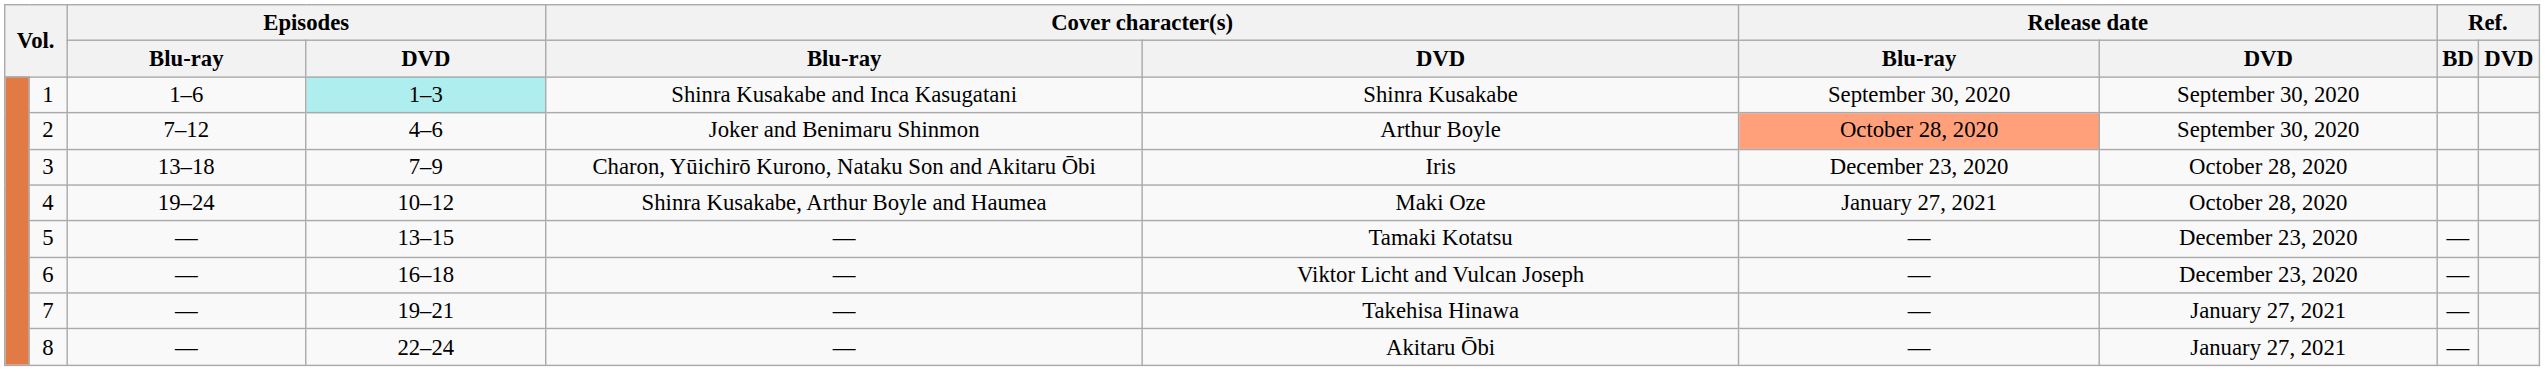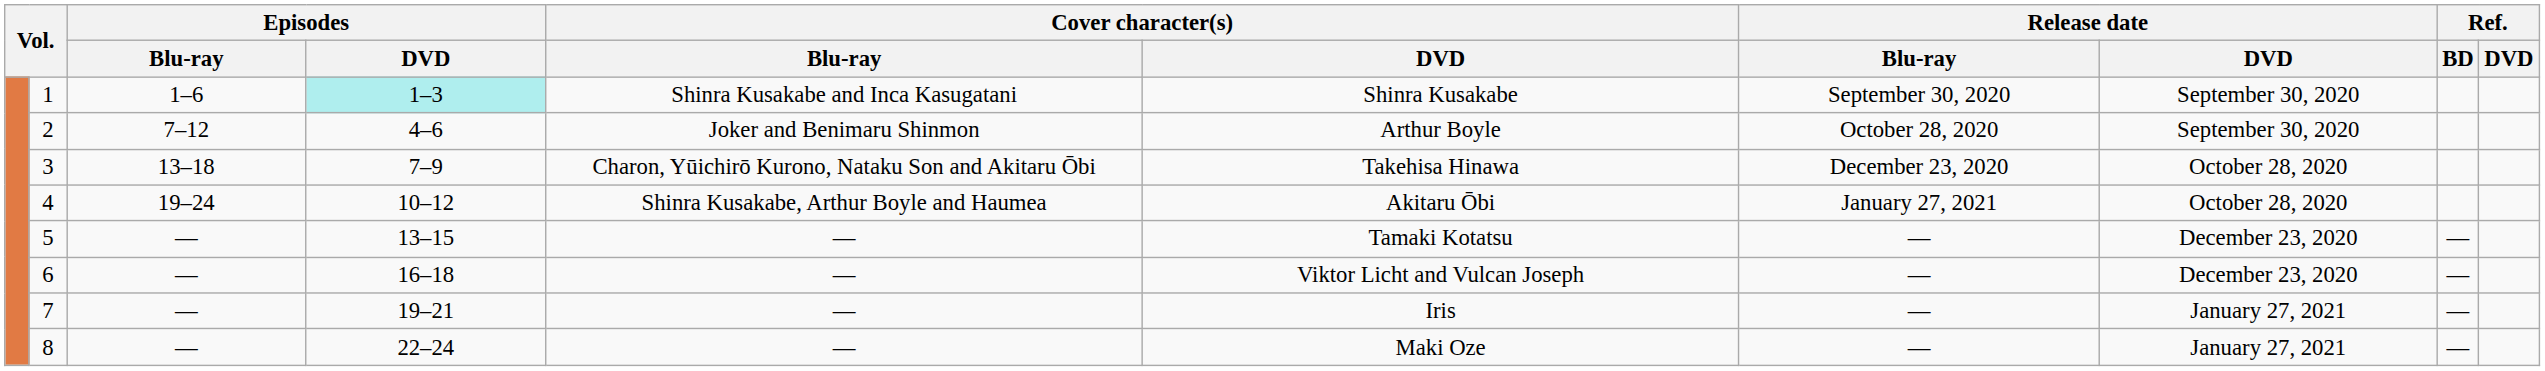2 | Release date / Blu-ray: lightsalmon background -> no background
3 | Cover character(s) / DVD: Iris -> Takehisa Hinawa
4 | Cover character(s) / DVD: Maki Oze -> Akitaru Ōbi
7 | Cover character(s) / DVD: Takehisa Hinawa -> Iris
8 | Cover character(s) / DVD: Akitaru Ōbi -> Maki Oze
